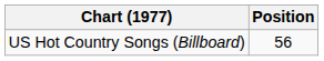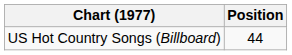US Hot Country Songs (Billboard) | Position: 56 -> 44
